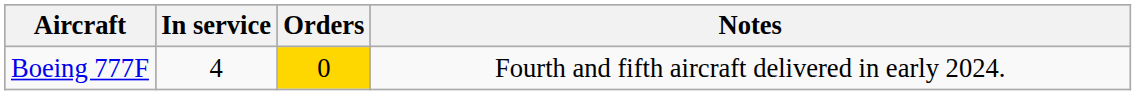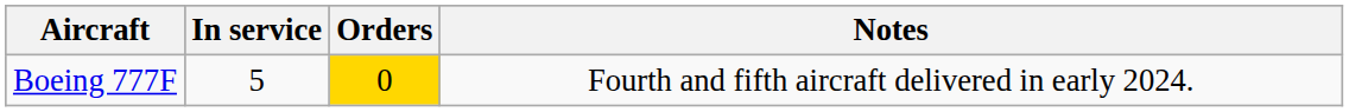Boeing 777F | In service: 4 -> 5
